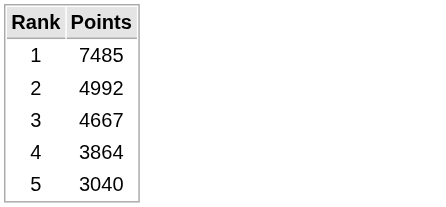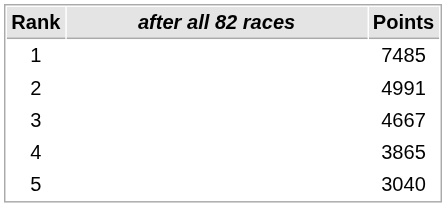+ column: after all 82 races
2 | Points: 4992 -> 4991
4 | Points: 3864 -> 3865
